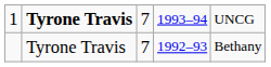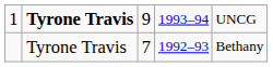1 | column 3: 7 -> 9
